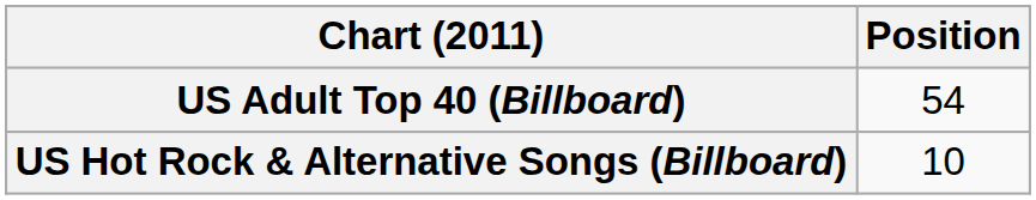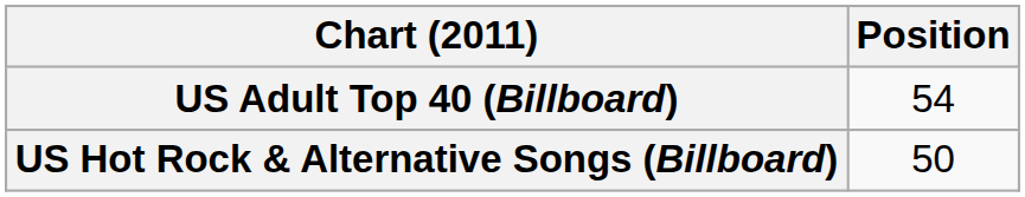US Hot Rock & Alternative Songs (Billboard) | Position: 10 -> 50
